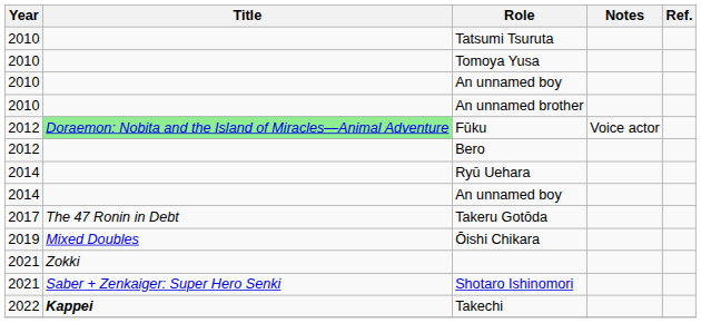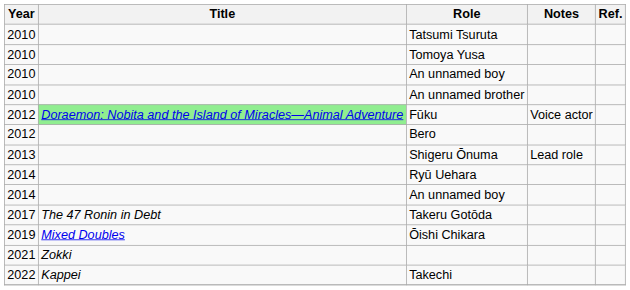+ row: 2013 | Shigeru Ōnuma | Lead role
- row: 2021 | Saber + Zenkaiger: Super Hero Senki | Shotaro Ishinomori
Takechi | Title: bold -> normal
